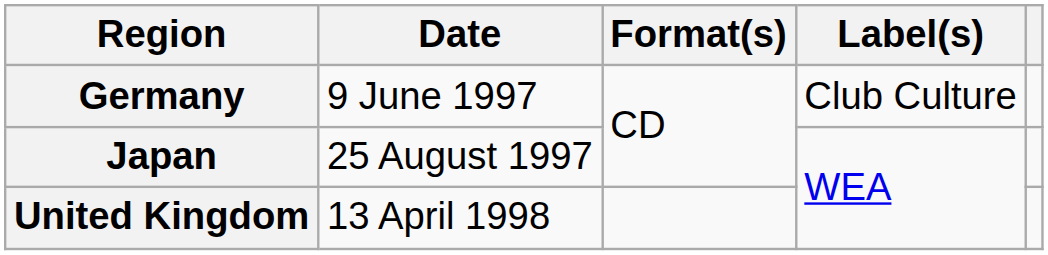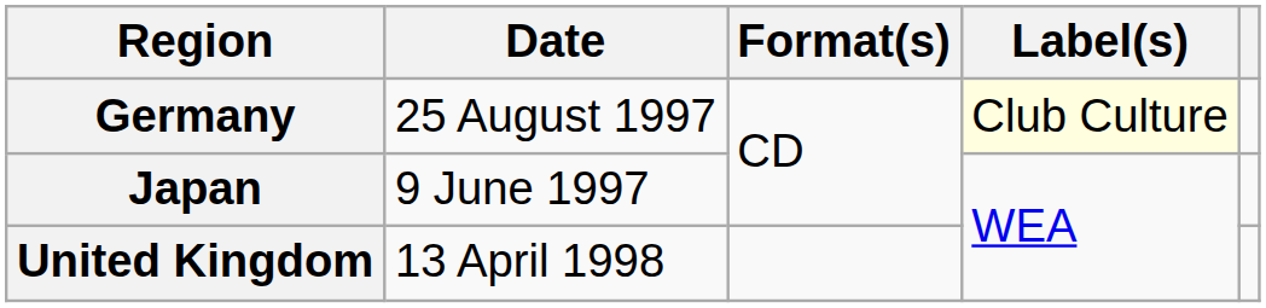Germany | Date: 9 June 1997 -> 25 August 1997
Germany | Label(s): no background -> lightyellow background
Japan | Date: 25 August 1997 -> 9 June 1997
